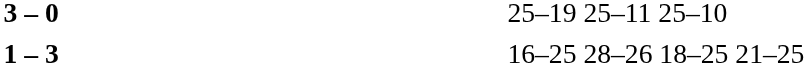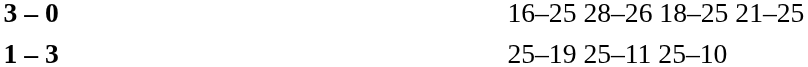3 – 0 | column 4: 25–19 25–11 25–10 -> 16–25 28–26 18–25 21–25
1 – 3 | column 4: 16–25 28–26 18–25 21–25 -> 25–19 25–11 25–10
